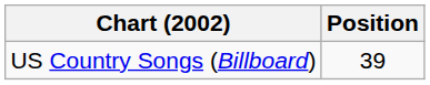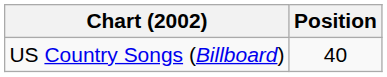US Country Songs (Billboard) | Position: 39 -> 40
